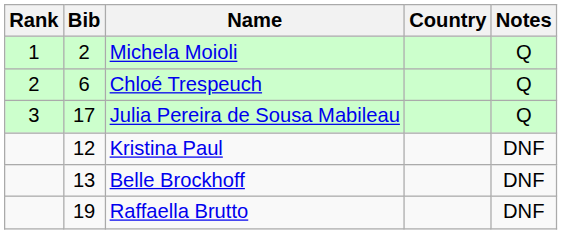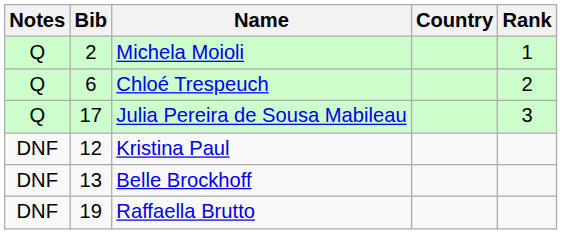columns swapped: Rank <-> Notes
